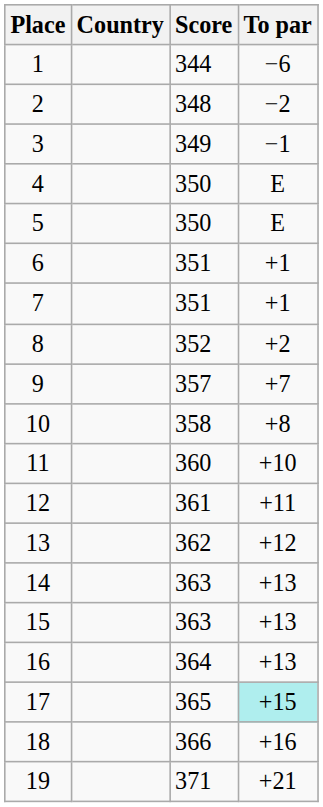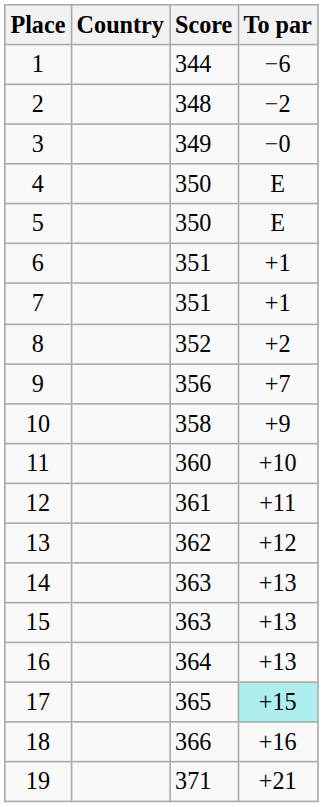3 | To par: −1 -> −0
9 | Score: 357 -> 356
10 | To par: +8 -> +9
